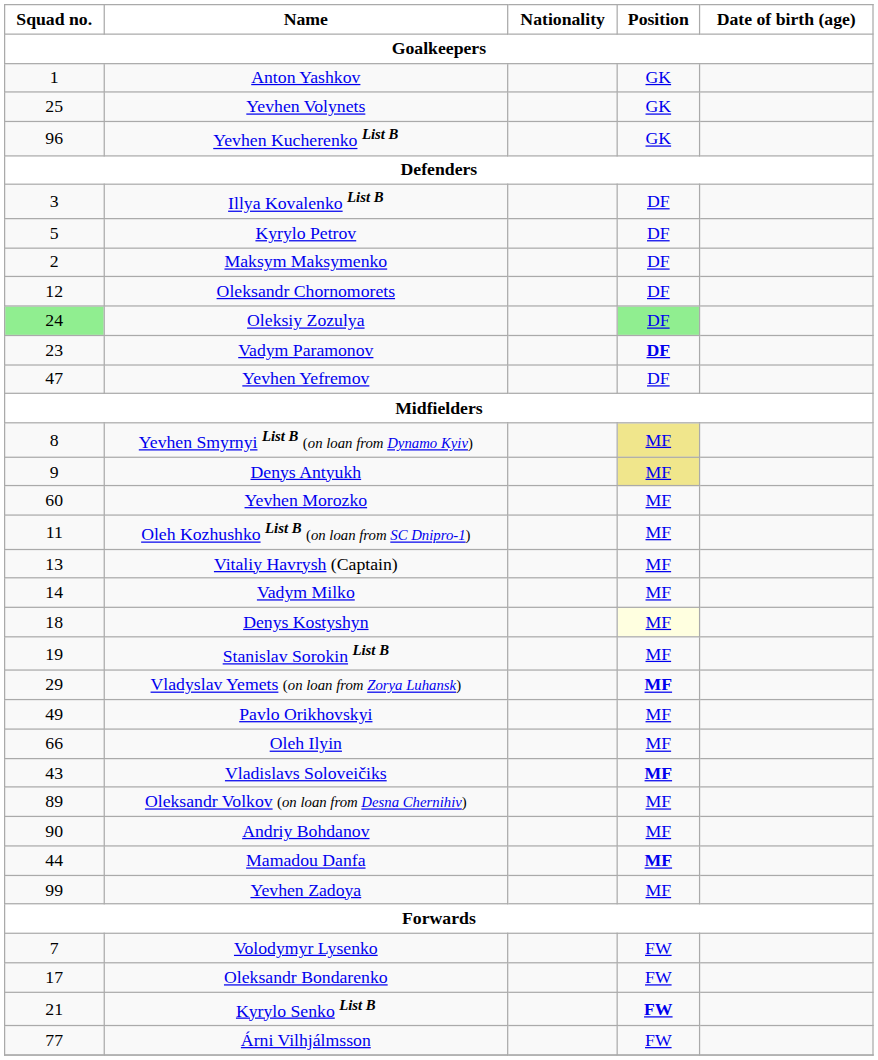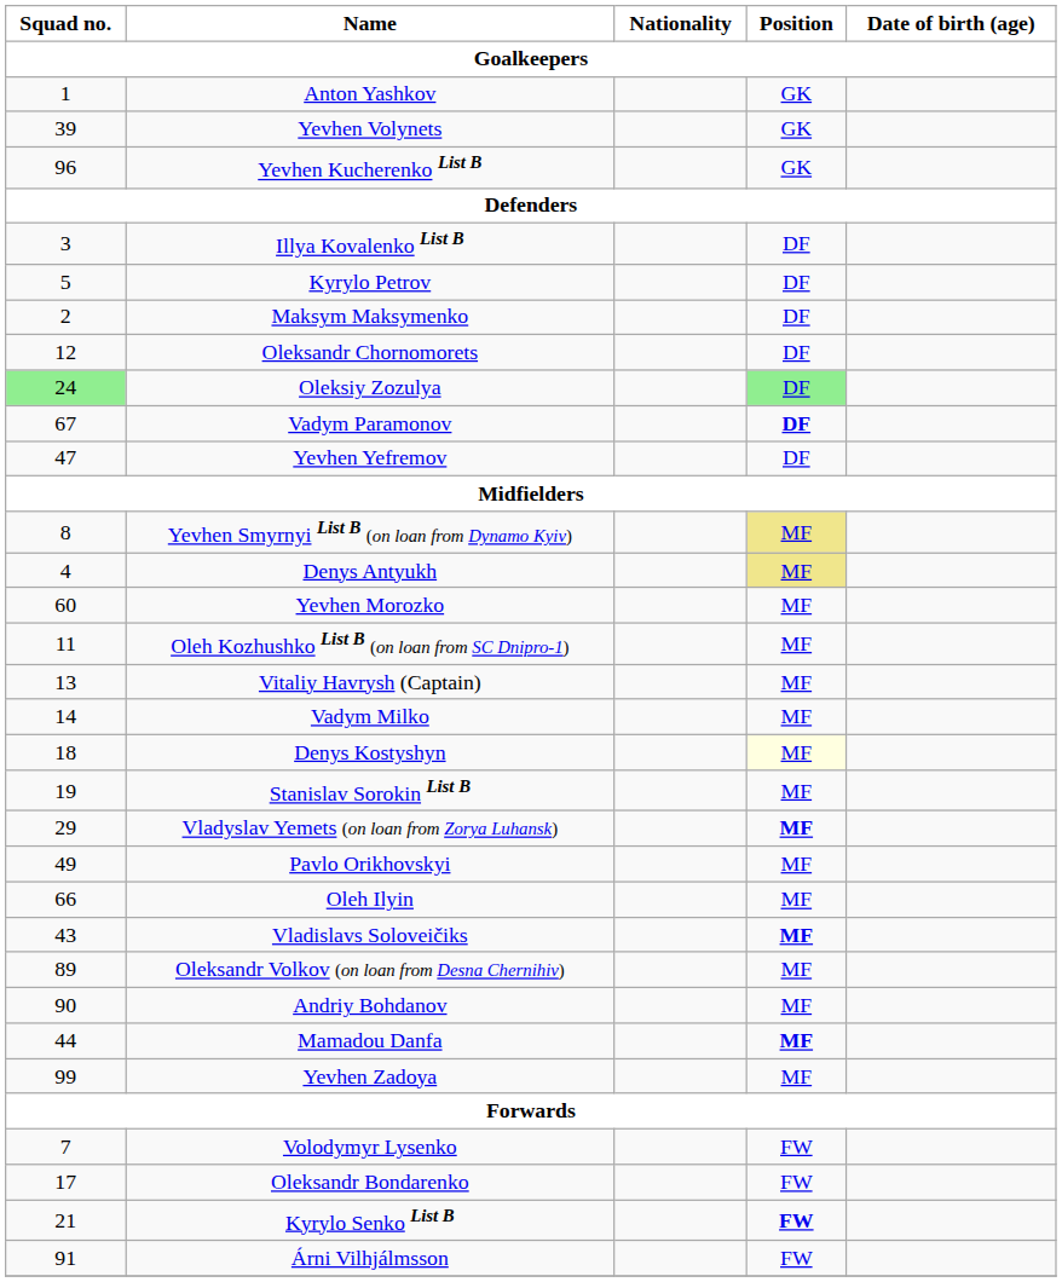Yevhen Volynets | Squad no. / Goalkeepers: 25 -> 39
Vadym Paramonov | Squad no. / Goalkeepers: 23 -> 67
Denys Antyukh | Squad no. / Goalkeepers: 9 -> 4
Árni Vilhjálmsson | Squad no. / Goalkeepers: 77 -> 91
